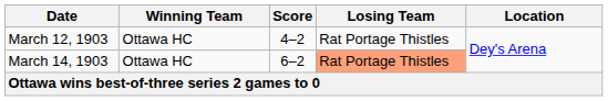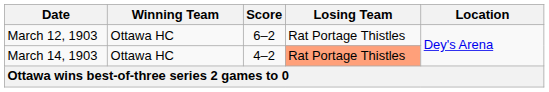March 12, 1903 | Score: 4–2 -> 6–2
March 14, 1903 | Score: 6–2 -> 4–2
